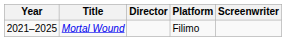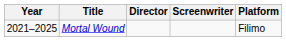columns swapped: Screenwriter <-> Platform
